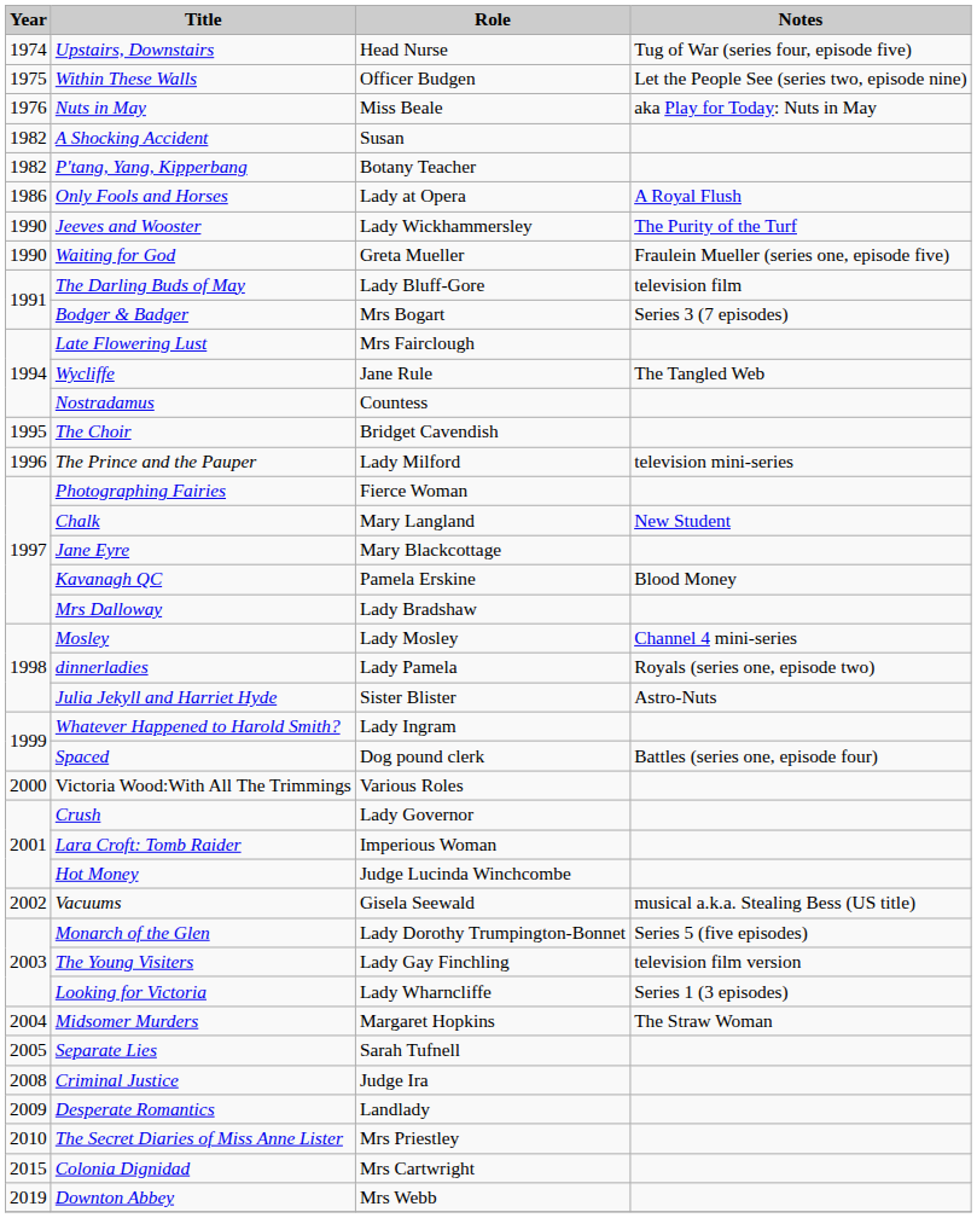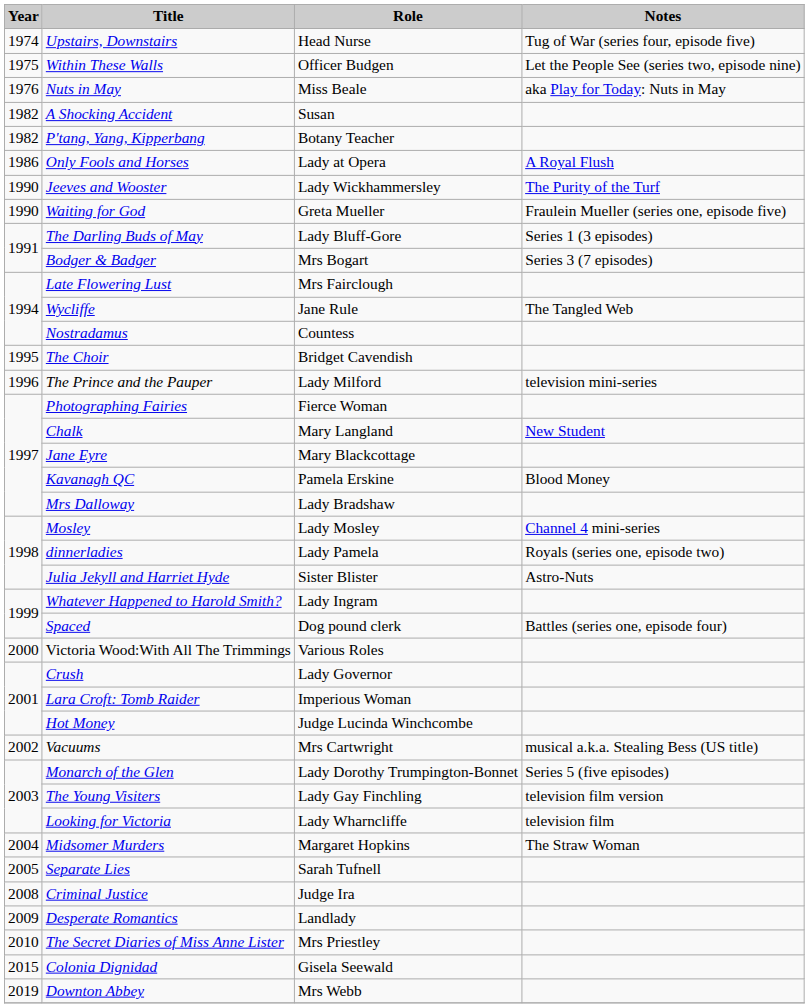The Darling Buds of May | Notes: television film -> Series 1 (3 episodes)
Vacuums | Role: Gisela Seewald -> Mrs Cartwright
Looking for Victoria | Notes: Series 1 (3 episodes) -> television film
Colonia Dignidad | Role: Mrs Cartwright -> Gisela Seewald
